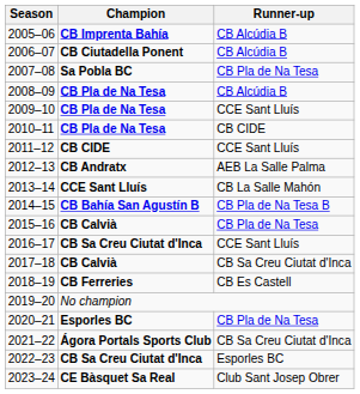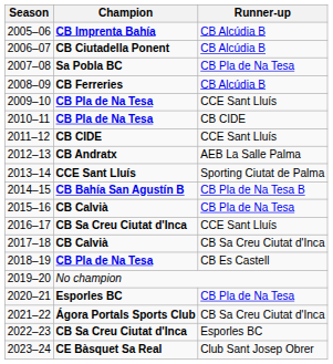2008–09 | Champion: CB Pla de Na Tesa -> CB Ferreries
2013–14 | Runner-up: CB La Salle Mahón -> Sporting Ciutat de Palma
2018–19 | Champion: CB Ferreries -> CB Pla de Na Tesa
